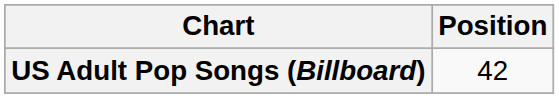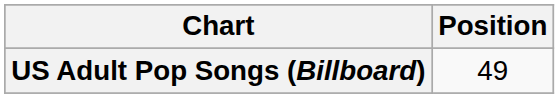US Adult Pop Songs (Billboard) | Position: 42 -> 49
